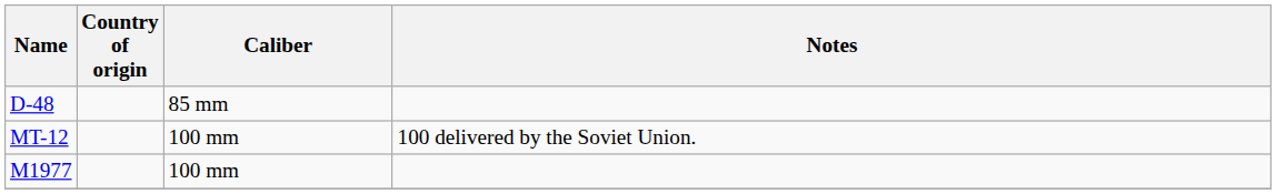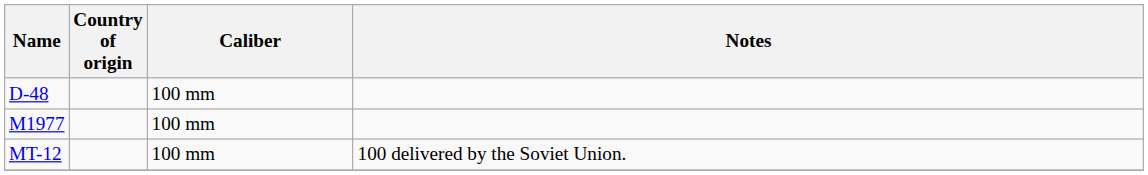D-48 | Caliber: 85 mm -> 100 mm
rows swapped: MT-12 <-> M1977
